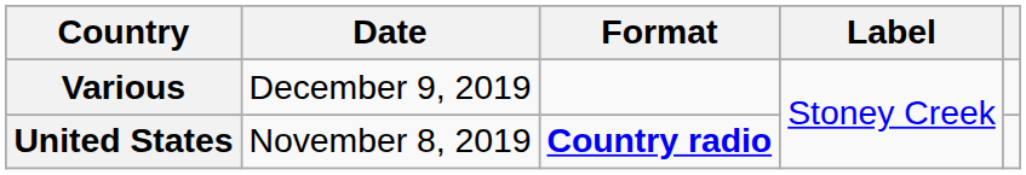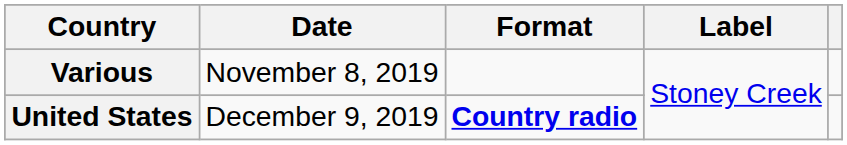Various | Date: December 9, 2019 -> November 8, 2019
United States | Date: November 8, 2019 -> December 9, 2019
